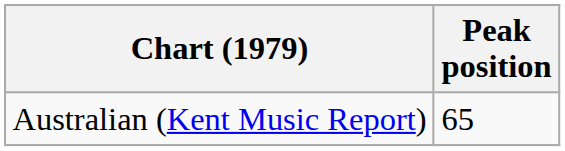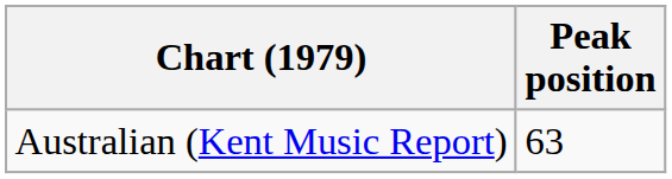Australian (Kent Music Report) | Peak position: 65 -> 63
